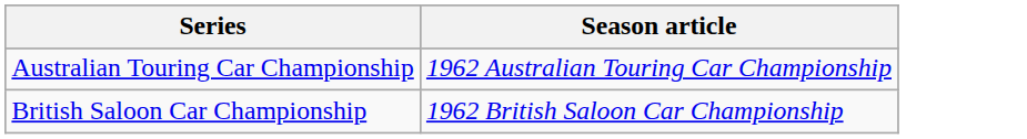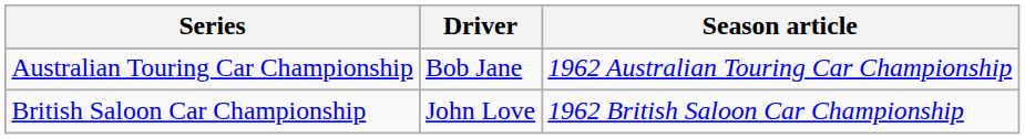+ column: Driver | Bob Jane | John Love
